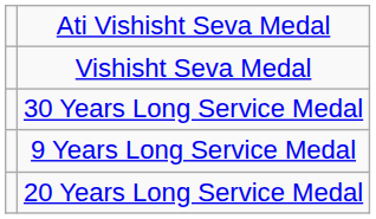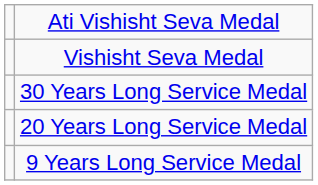rows swapped: 20 Years Long Service Medal <-> 9 Years Long Service Medal
